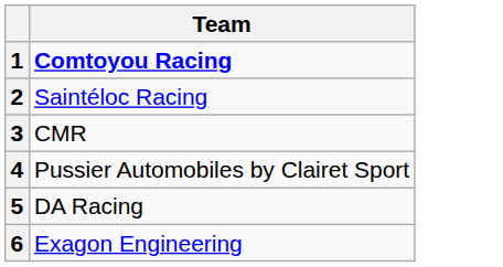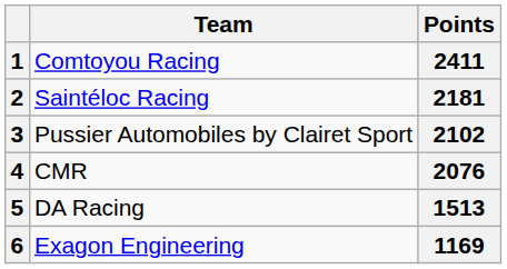+ column: Points | 2411 | 2181 | 2102 | 2076 | 1513 | 1169
1 | Team: bold -> normal
3 | Team: CMR -> Pussier Automobiles by Clairet Sport
4 | Team: Pussier Automobiles by Clairet Sport -> CMR
